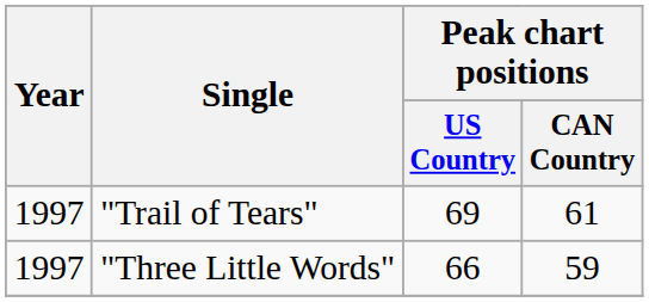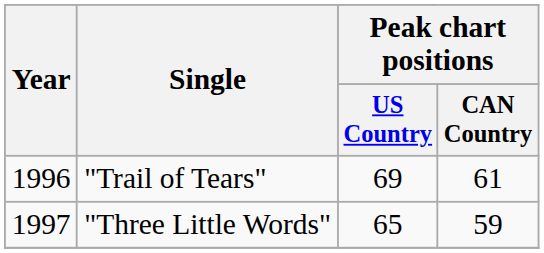"Trail of Tears" | Year: 1997 -> 1996
"Three Little Words" | Peak chart positions / US Country: 66 -> 65
